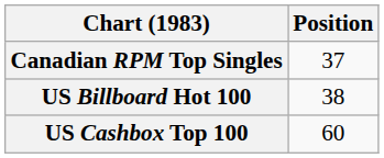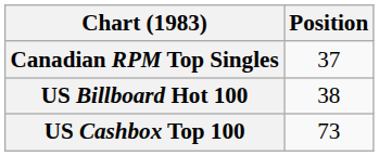US Cashbox Top 100 | Position: 60 -> 73
